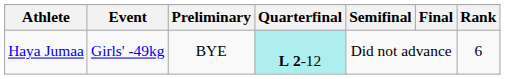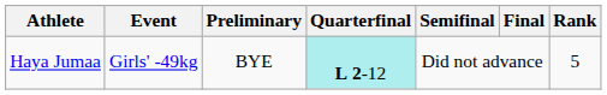Haya Jumaa | Rank: 6 -> 5
